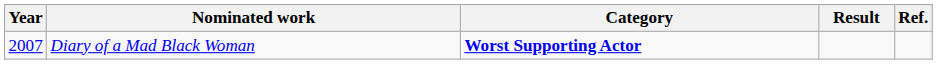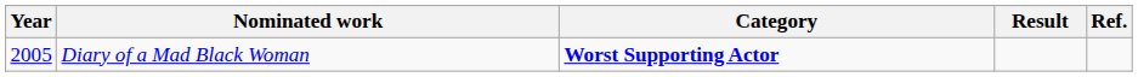Diary of a Mad Black Woman | Year: 2007 -> 2005
